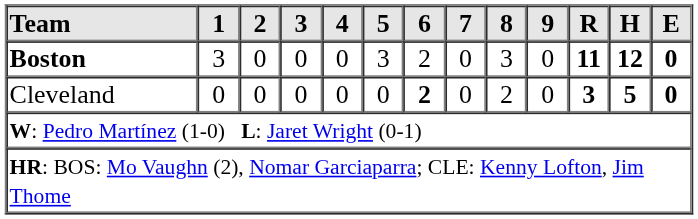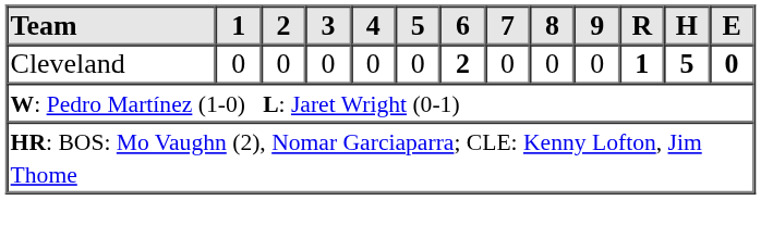- row: Boston | 3 | 0 | 0 | 0 | 3 | 2 | 0 | 3 | 0 | 11 | 12 | 0
Cleveland | 8: 2 -> 0
Cleveland | R: 3 -> 1
